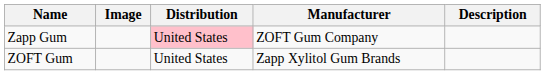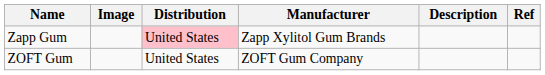+ column: Ref
Zapp Gum | Manufacturer: ZOFT Gum Company -> Zapp Xylitol Gum Brands
ZOFT Gum | Manufacturer: Zapp Xylitol Gum Brands -> ZOFT Gum Company
